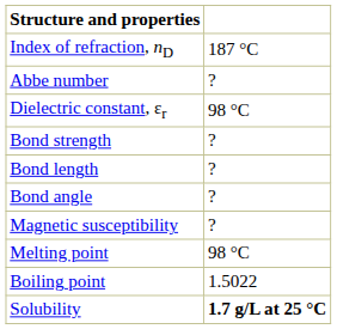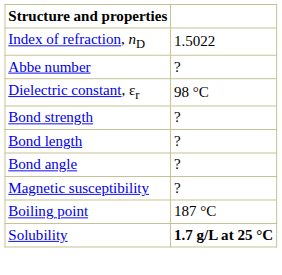Index of refraction, nD | column 2: 187 °C -> 1.5022
- row: Melting point | 98 °C
Boiling point | column 2: 1.5022 -> 187 °C
